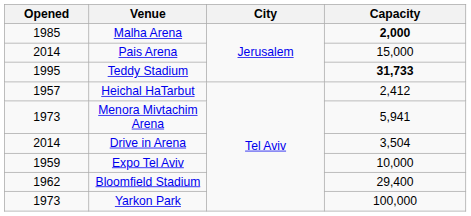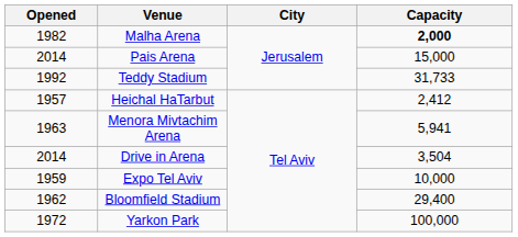Malha Arena | Opened: 1985 -> 1982
Teddy Stadium | Opened: 1995 -> 1992
Teddy Stadium | Capacity: bold -> normal
Menora Mivtachim Arena | Opened: 1973 -> 1963
Yarkon Park | Opened: 1973 -> 1972
